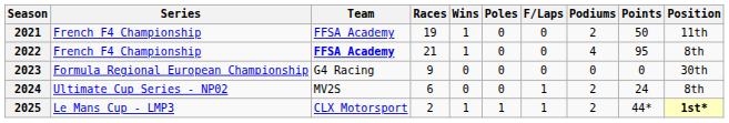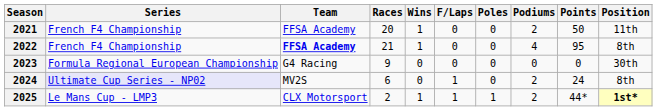columns swapped: Poles <-> F/Laps
2021 | Races: 19 -> 20
2024 | Series: no background -> lavender background
